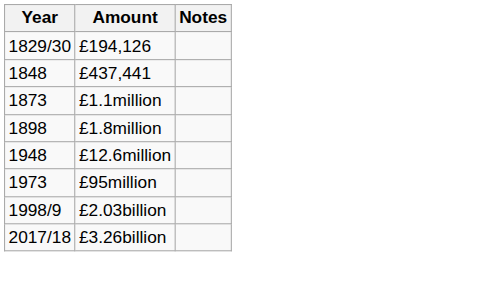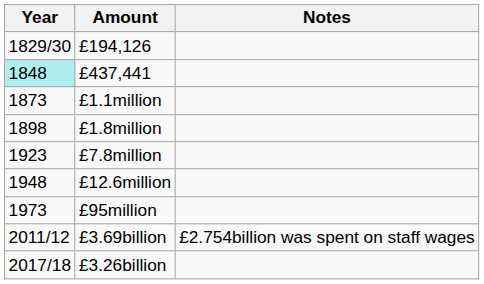£437,441 | Year: no background -> paleturquoise background
+ row: 1923 | £7.8million
- row: 1998/9 | £2.03billion
+ row: 2011/12 | £3.69billion | £2.754billion was spent on staff wages
